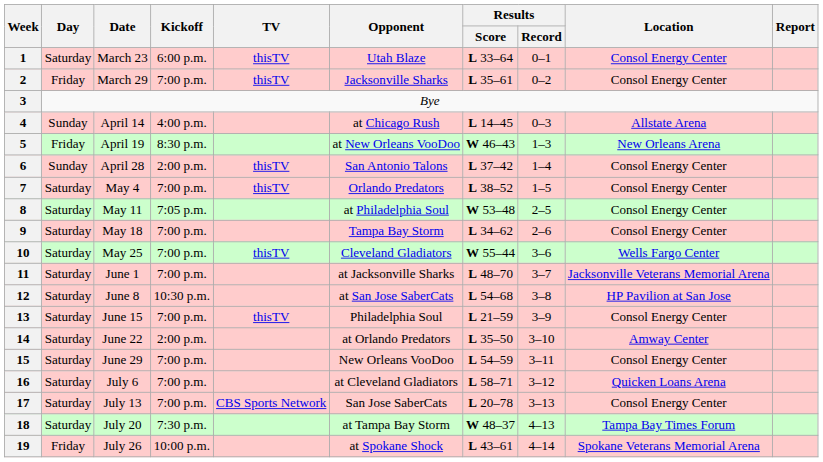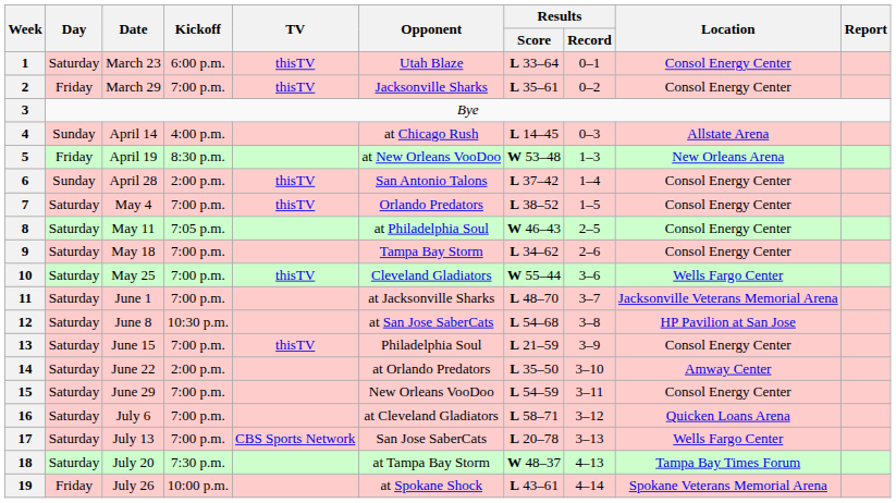5 | Results / Score: W 46–43 -> W 53–48
8 | Results / Score: W 53–48 -> W 46–43
17 | Location: Consol Energy Center -> Wells Fargo Center
